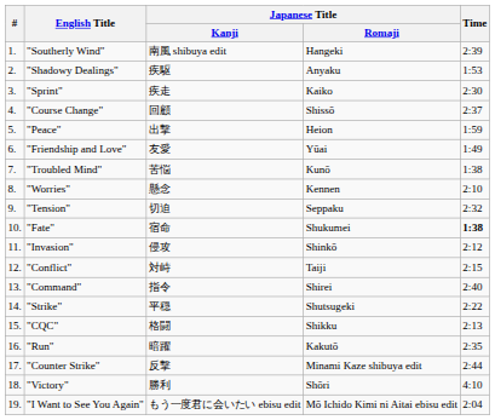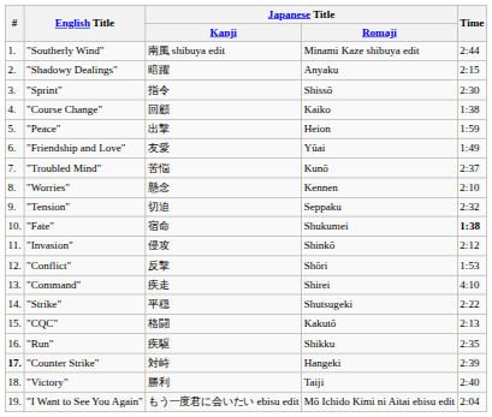"Southerly Wind" | Japanese Title / Romaji: Hangeki -> Minami Kaze shibuya edit
"Southerly Wind" | Time: 2:39 -> 2:44
"Shadowy Dealings" | Japanese Title / Kanji: 疾駆 -> 暗躍
"Shadowy Dealings" | Time: 1:53 -> 2:15
"Sprint" | Japanese Title / Kanji: 疾走 -> 指令
"Sprint" | Japanese Title / Romaji: Kaiko -> Shissō
"Course Change" | Japanese Title / Romaji: Shissō -> Kaiko
"Course Change" | Time: 2:37 -> 1:38
"Troubled Mind" | Time: 1:38 -> 2:37
"Conflict" | Japanese Title / Kanji: 対峙 -> 反撃
"Conflict" | Japanese Title / Romaji: Taiji -> Shōri
"Conflict" | Time: 2:15 -> 1:53
"Command" | Japanese Title / Kanji: 指令 -> 疾走
"Command" | Time: 2:40 -> 4:10
"CQC" | Japanese Title / Romaji: Shikku -> Kakutō
"Run" | Japanese Title / Kanji: 暗躍 -> 疾駆
"Run" | Japanese Title / Romaji: Kakutō -> Shikku
"Counter Strike" | #: normal -> bold
"Counter Strike" | Japanese Title / Kanji: 反撃 -> 対峙
"Counter Strike" | Japanese Title / Romaji: Minami Kaze shibuya edit -> Hangeki
"Counter Strike" | Time: 2:44 -> 2:39
"Victory" | Japanese Title / Romaji: Shōri -> Taiji
"Victory" | Time: 4:10 -> 2:40
